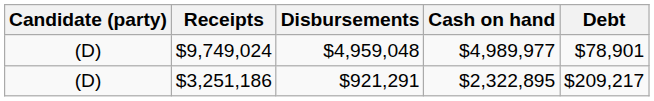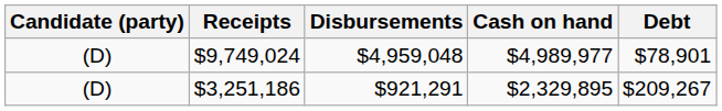$3,251,186 | Cash on hand: $2,322,895 -> $2,329,895
$3,251,186 | Debt: $209,217 -> $209,267
